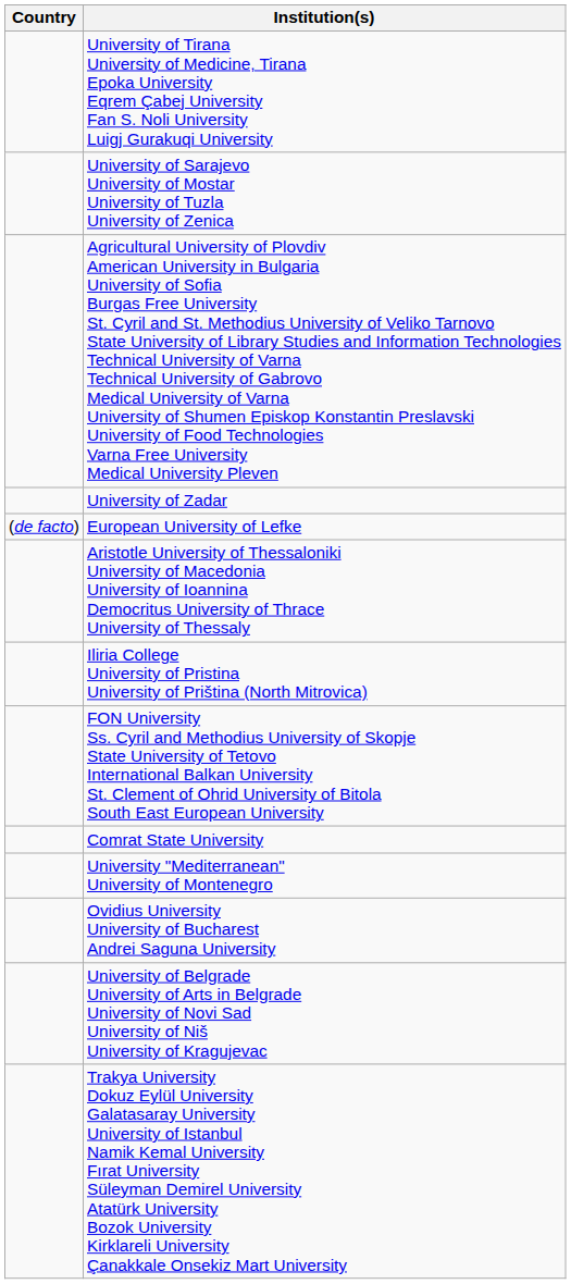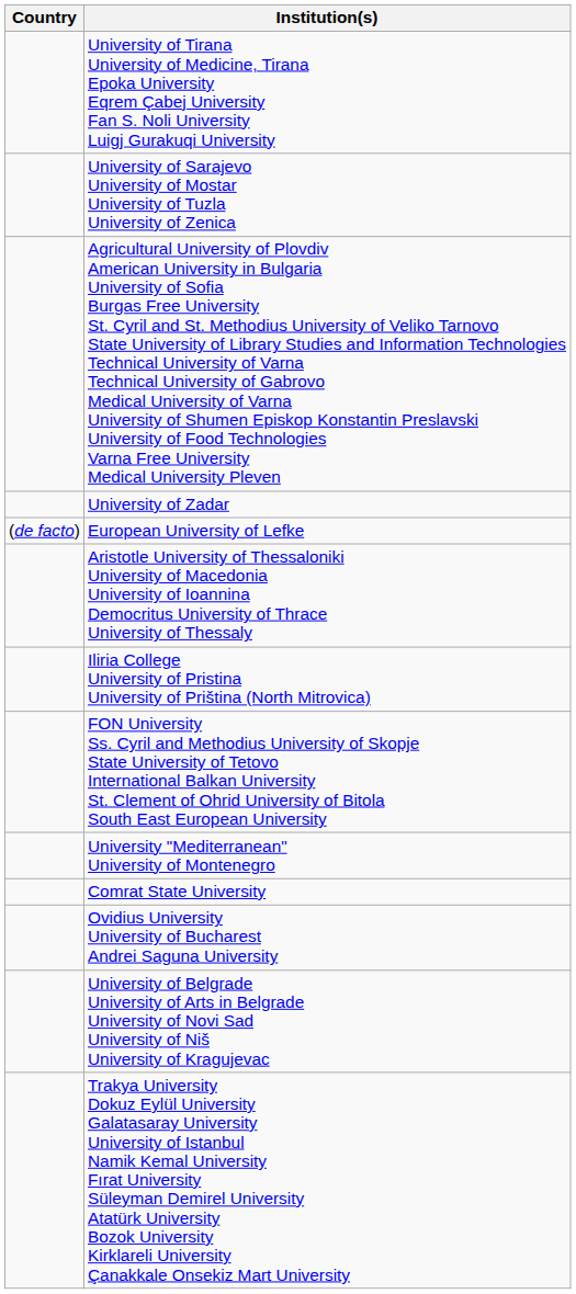rows swapped: Comrat State University <-> University "Mediterranean" University of Montenegro
